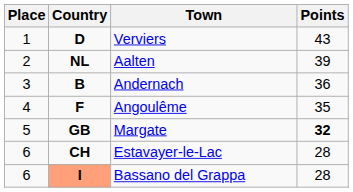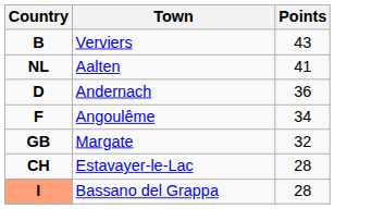- column: Place | 1 | 2 | 3 | 4 | 5 | 6 | 6
Verviers | Country: D -> B
Aalten | Points: 39 -> 41
Andernach | Country: B -> D
Angoulême | Points: 35 -> 34
Margate | Points: bold -> normal
